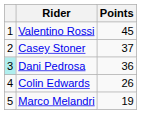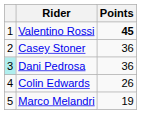Valentino Rossi | Points: normal -> bold
Casey Stoner | Points: 37 -> 36
